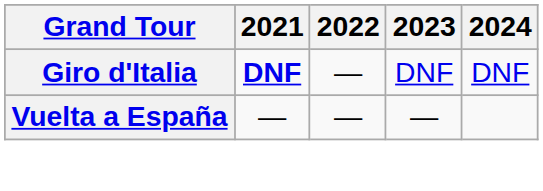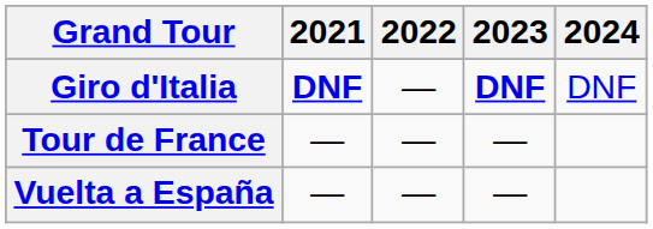Giro d'Italia | 2023: normal -> bold
+ row: Tour de France | — | — | —
